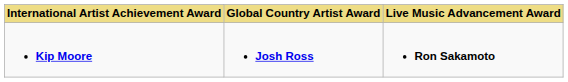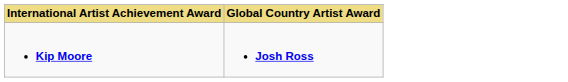- column: Live Music Advancement Award | Ron Sakamoto
